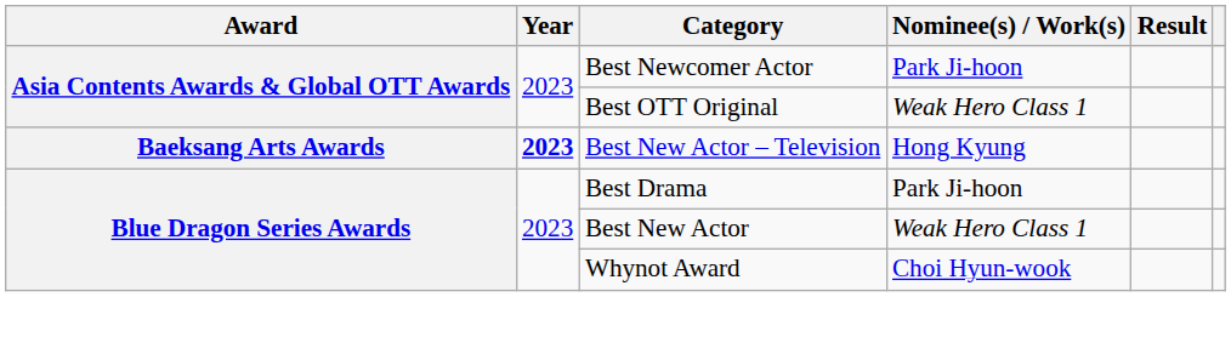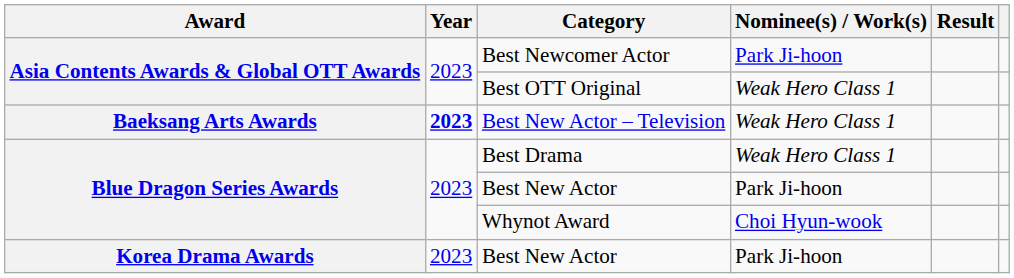Best New Actor – Television | Nominee(s) / Work(s): Hong Kyung -> Weak Hero Class 1
Best Drama | Nominee(s) / Work(s): Park Ji-hoon -> Weak Hero Class 1
Blue Dragon Series Awards / Best New Actor | Nominee(s) / Work(s): Weak Hero Class 1 -> Park Ji-hoon
+ row: Korea Drama Awards | 2023 | Best New Actor | Park Ji-hoon
